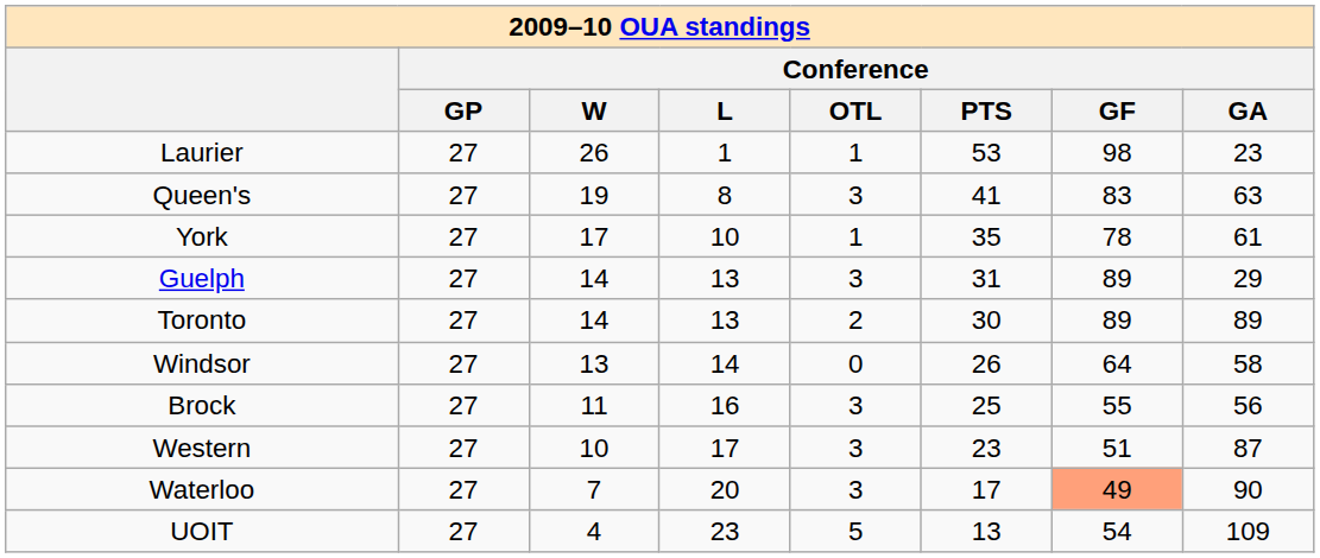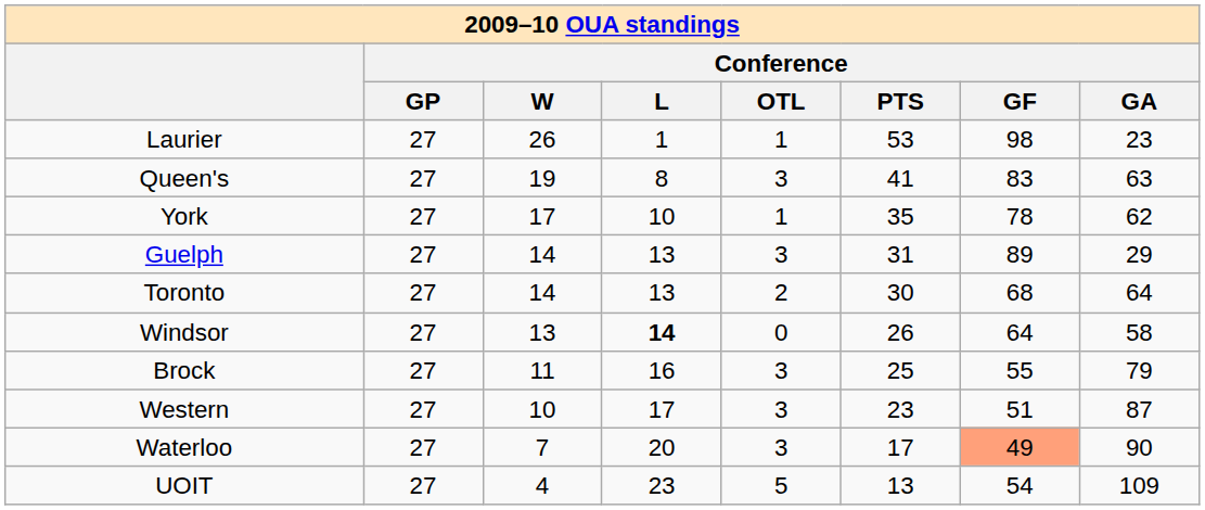York | Conference / GA: 61 -> 62
Toronto | Conference / GF: 89 -> 68
Toronto | Conference / GA: 89 -> 64
Windsor | Conference / L: normal -> bold
Brock | Conference / GA: 56 -> 79
